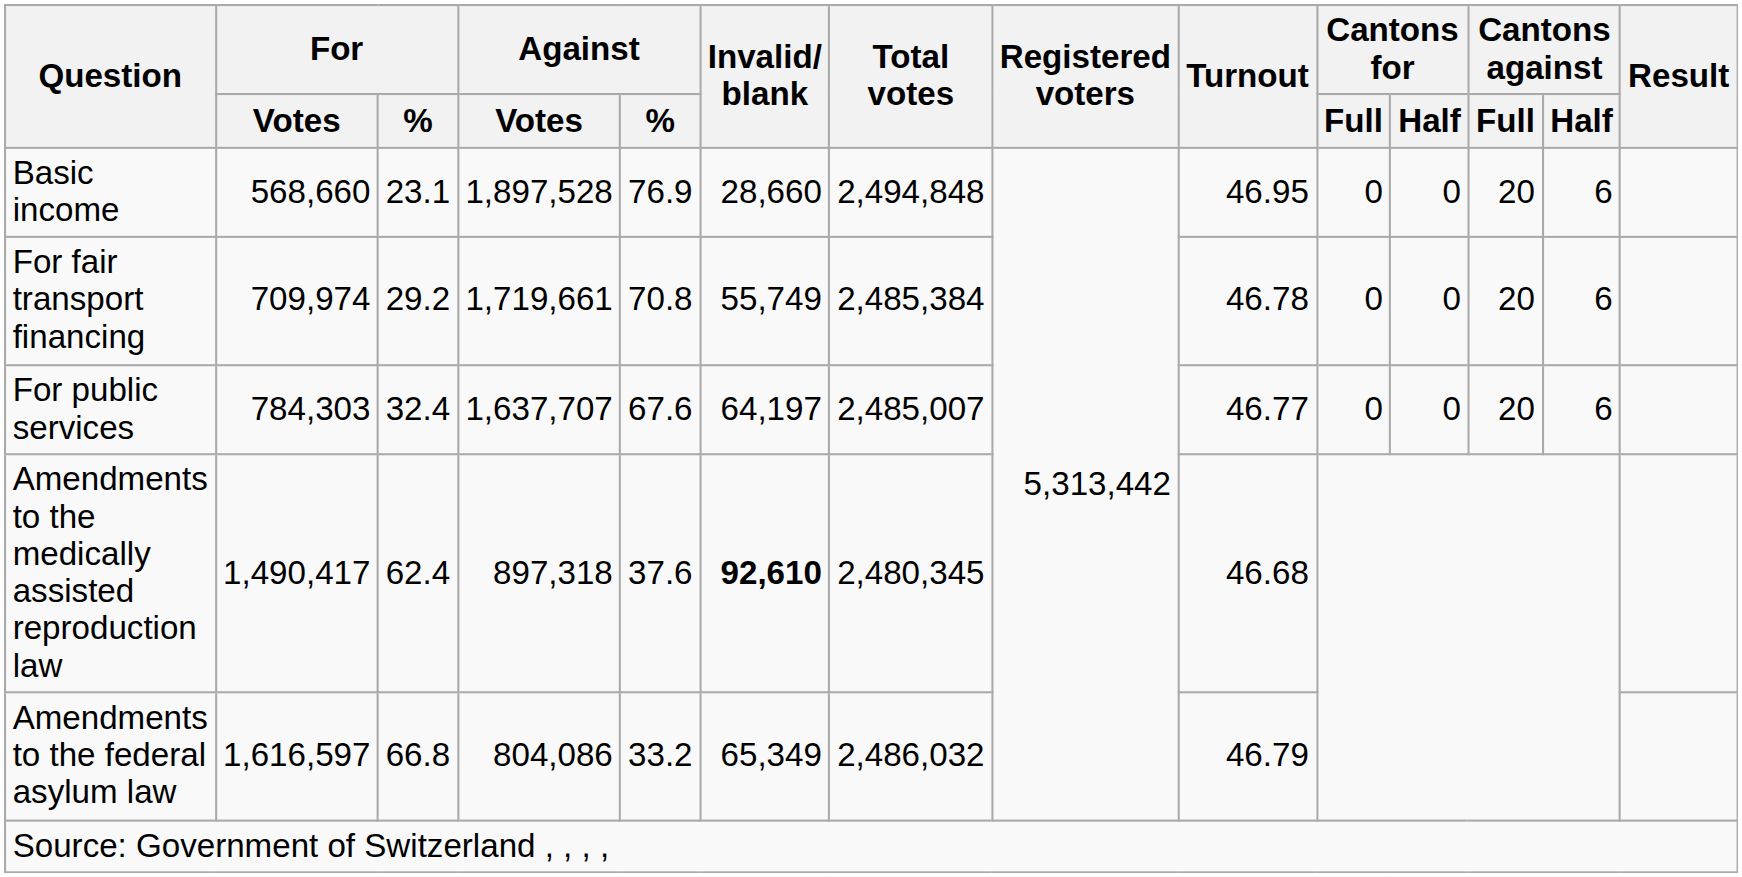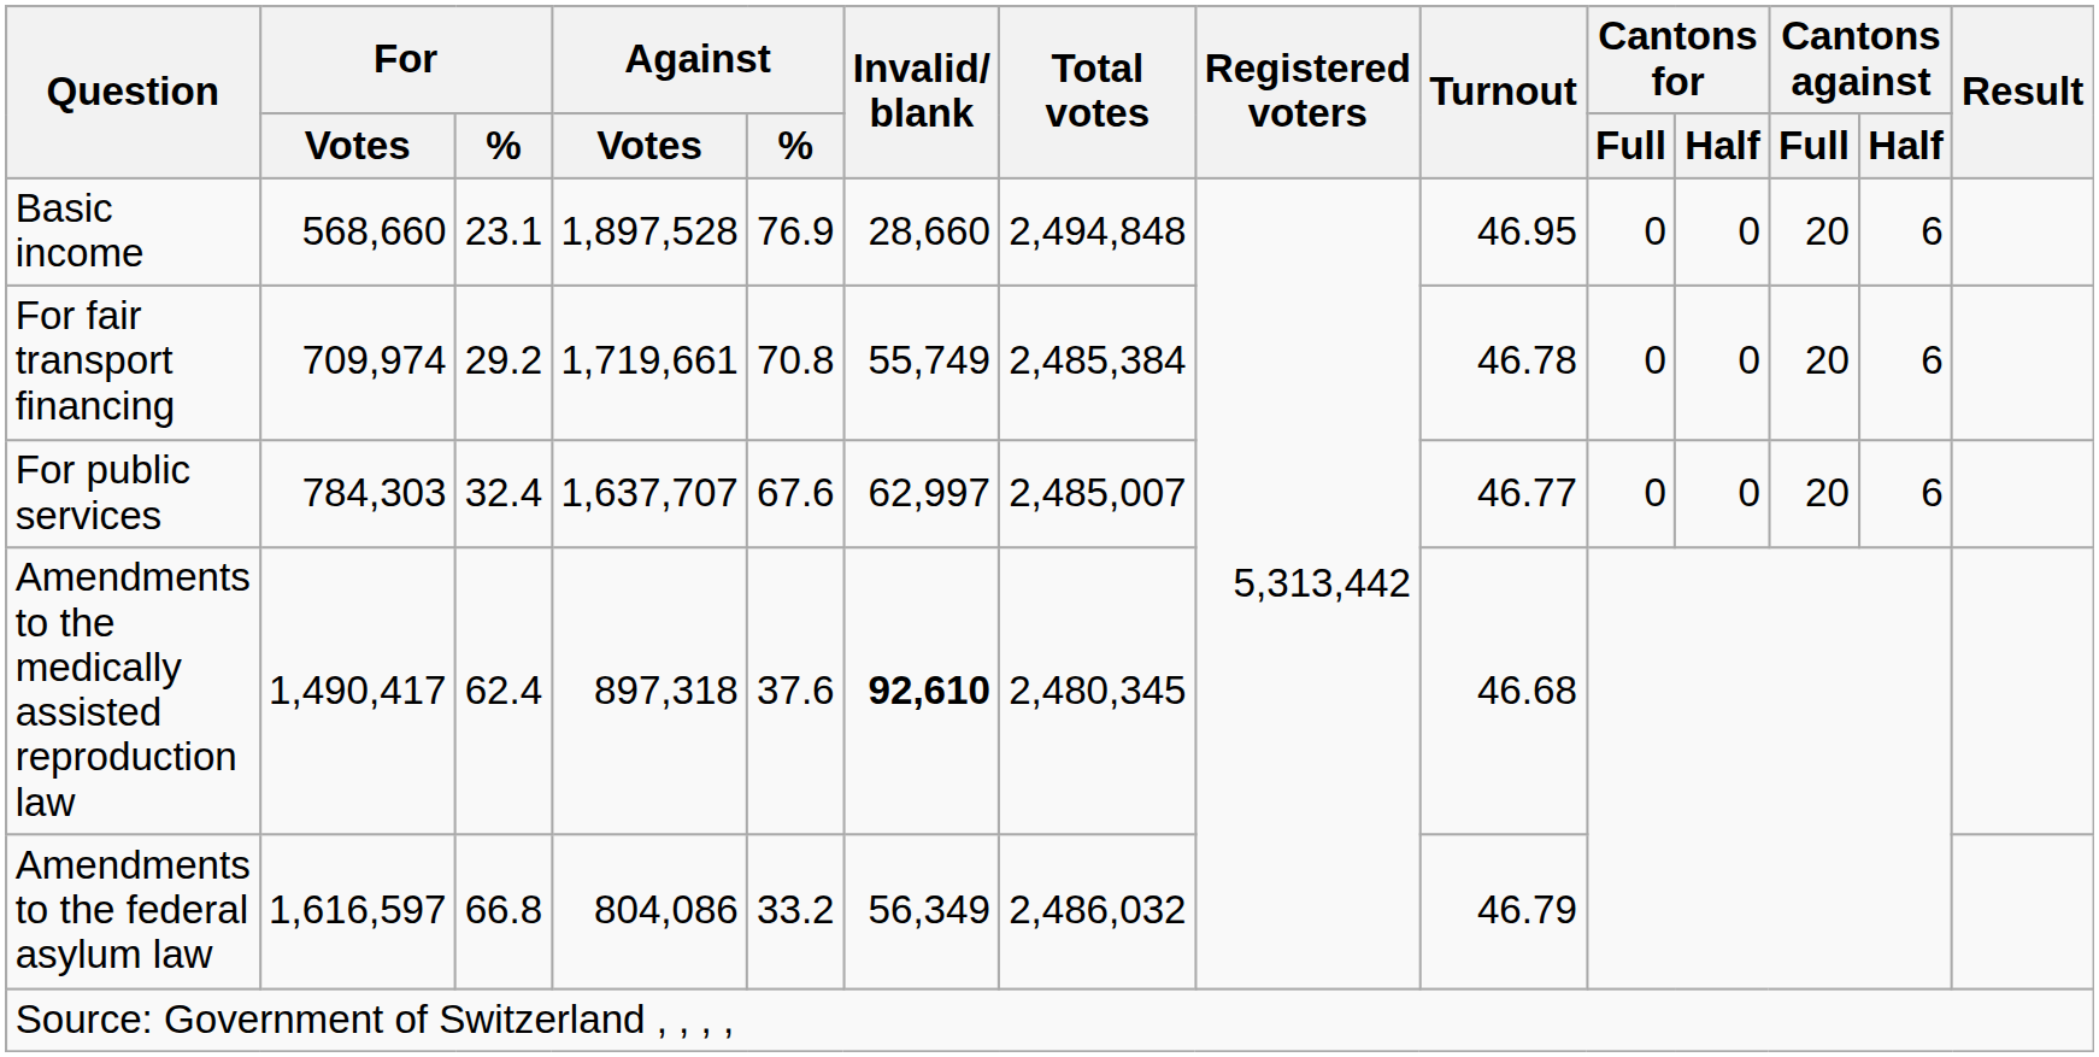For public services | Invalid/ blank: 64,197 -> 62,997
Amendments to the federal asylum law | Invalid/ blank: 65,349 -> 56,349
